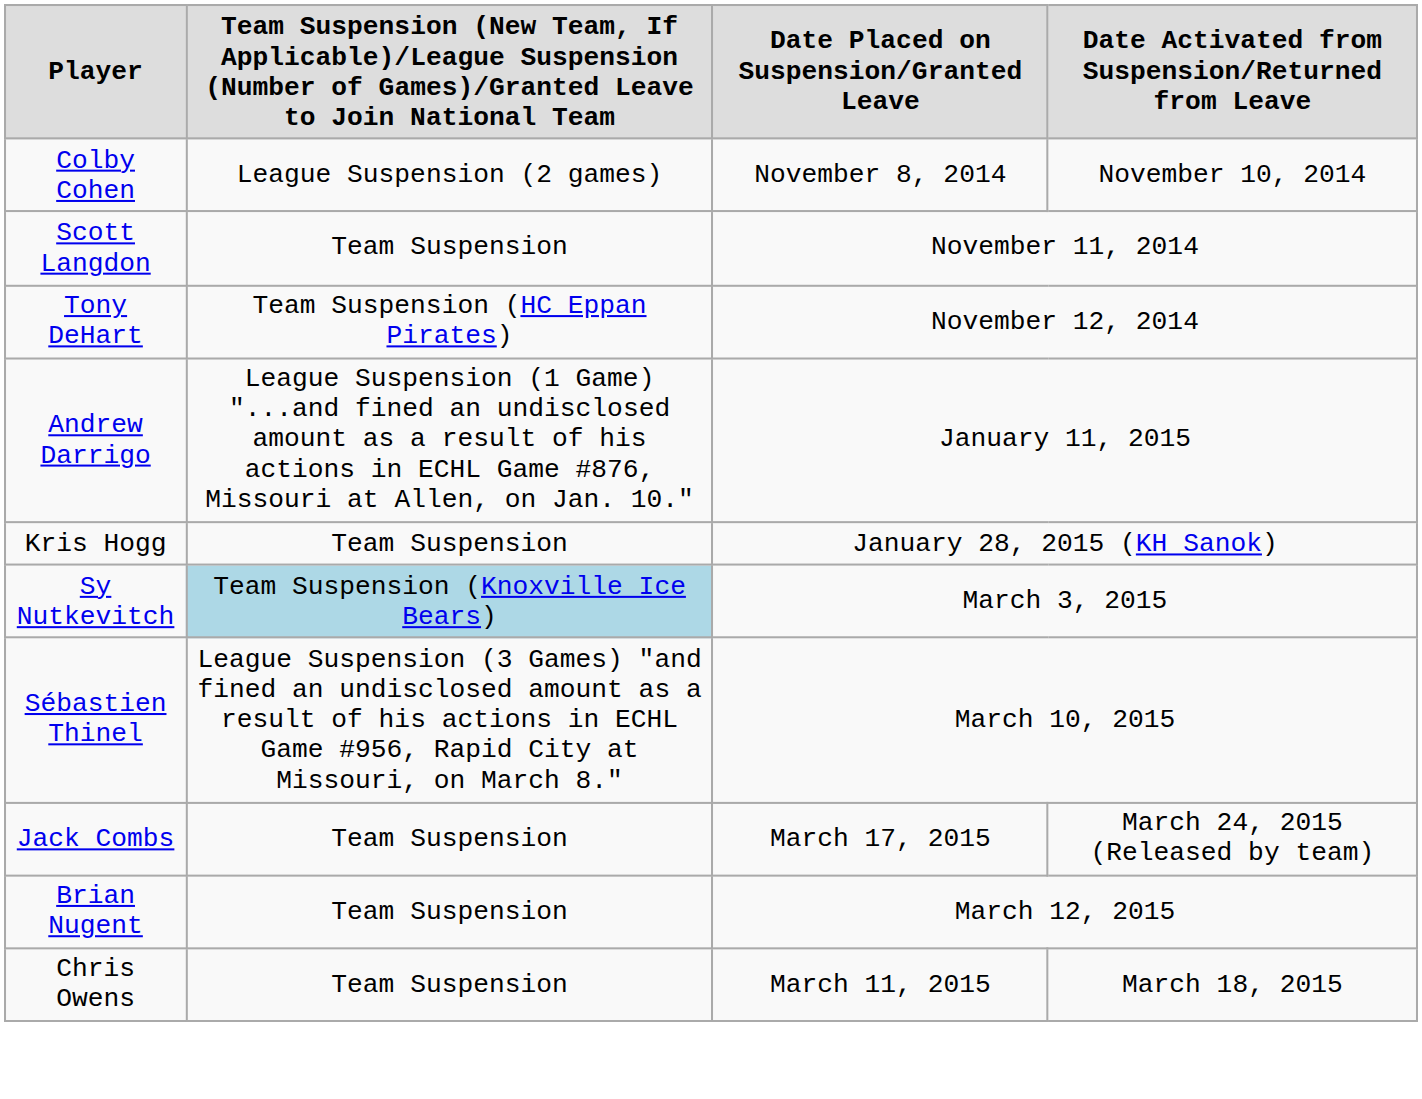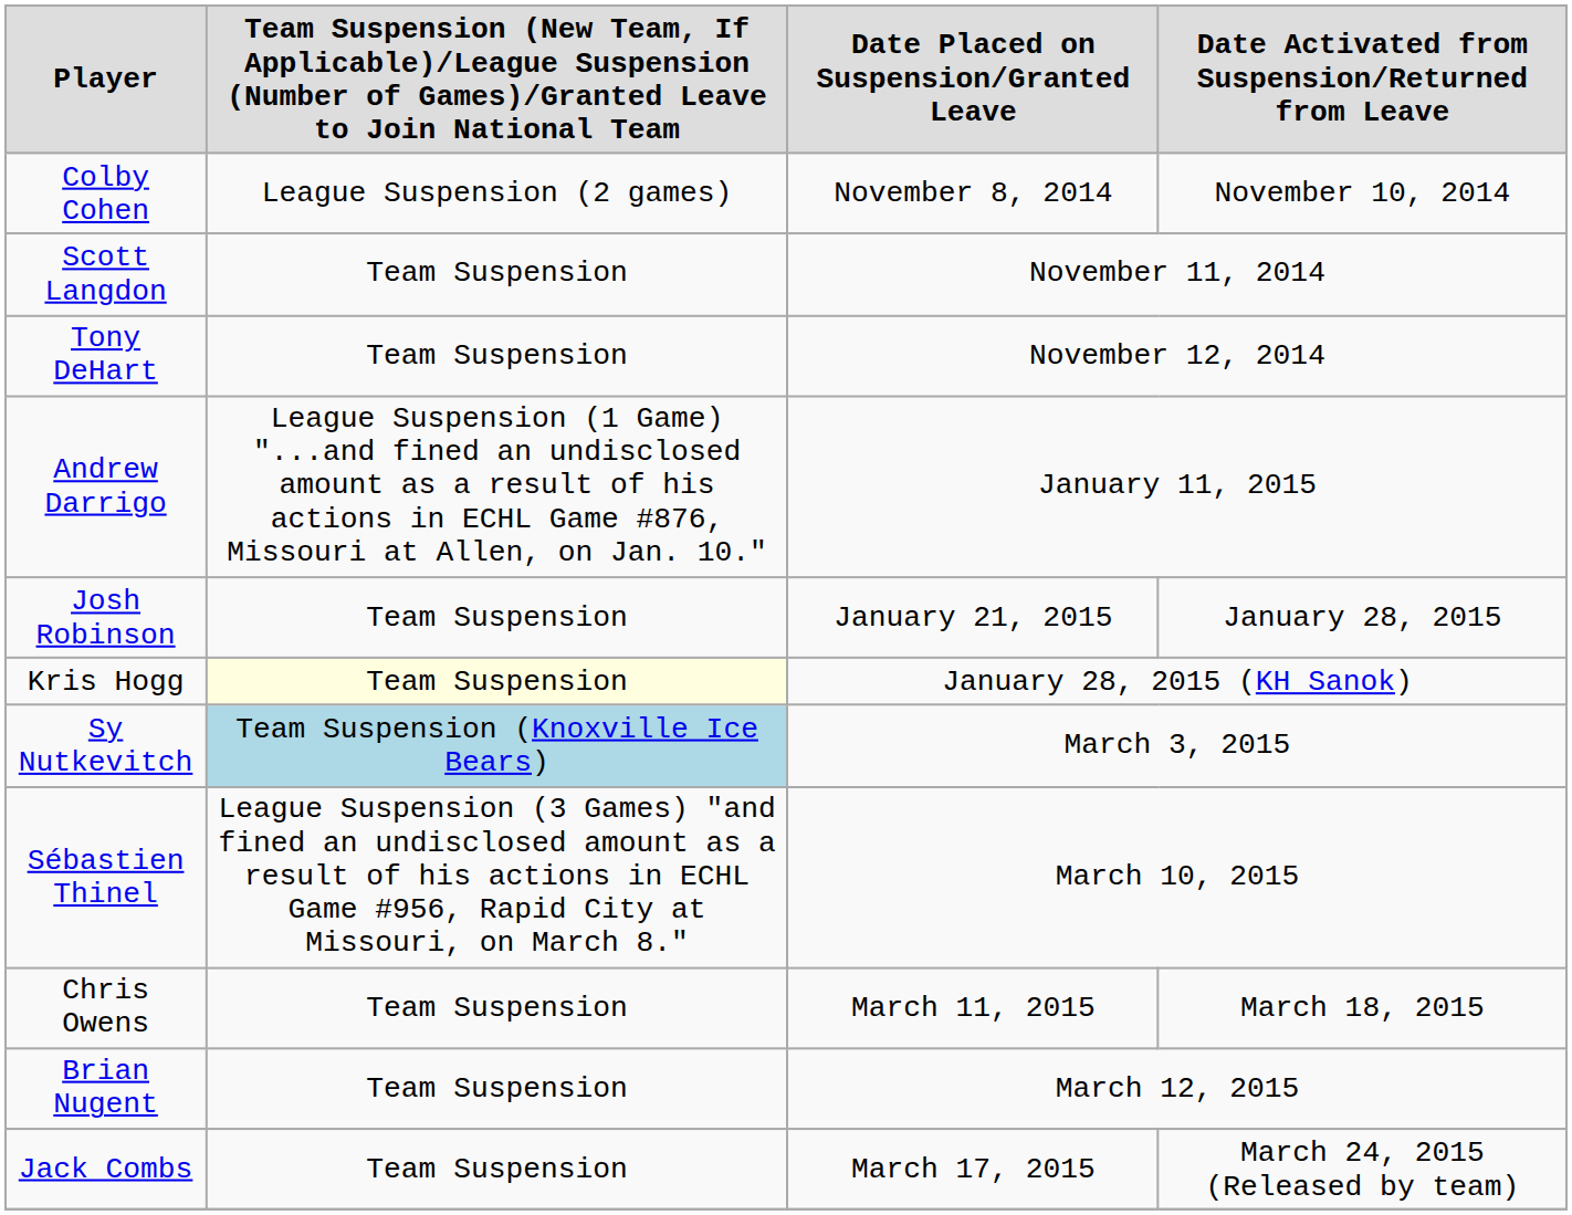Tony DeHart | column 2: Team Suspension (HC Eppan Pirates) -> Team Suspension
+ row: Josh Robinson | Team Suspension | January 21, 2015 | January 28, 2015
Kris Hogg | column 2: no background -> lightyellow background
rows swapped: Chris Owens <-> Jack Combs
